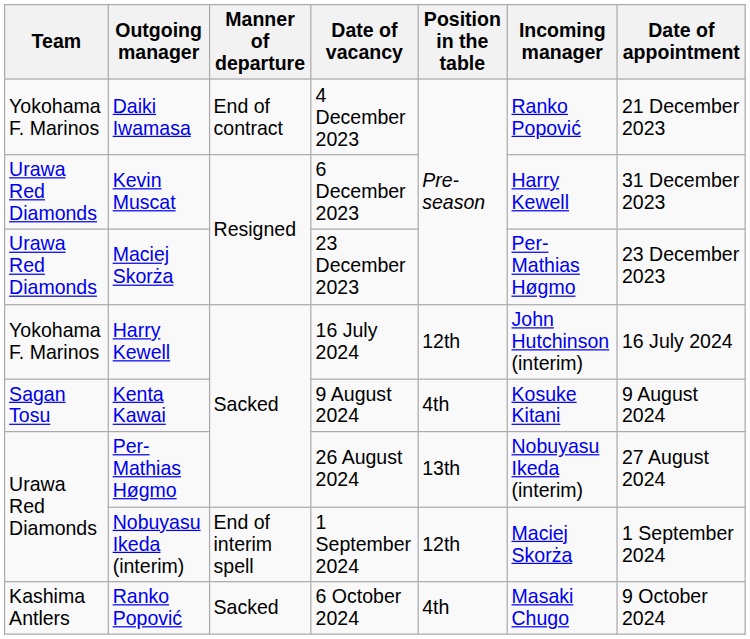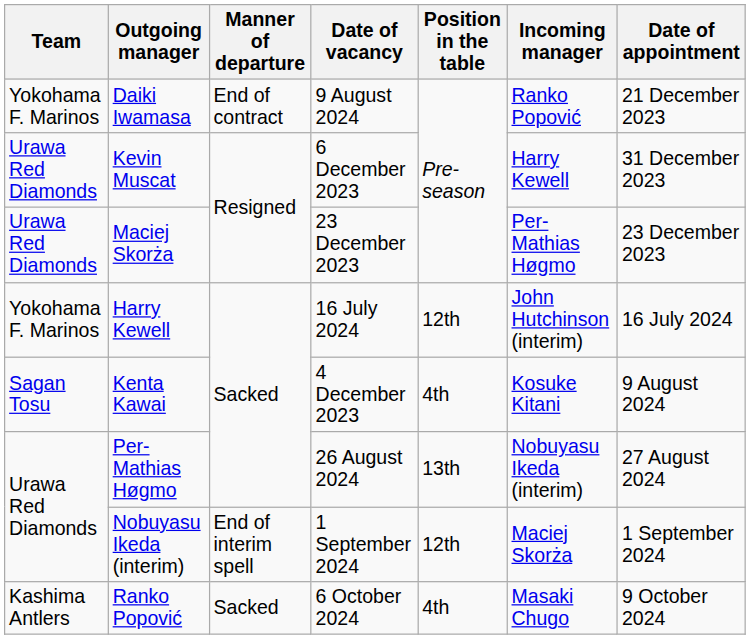Daiki Iwamasa | Date of vacancy: 4 December 2023 -> 9 August 2024
Kenta Kawai | Date of vacancy: 9 August 2024 -> 4 December 2023
